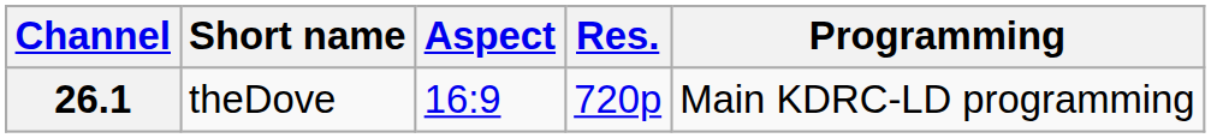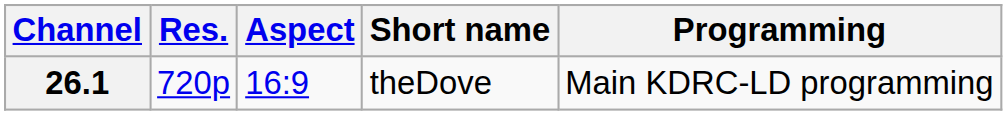columns swapped: Res. <-> Short name
